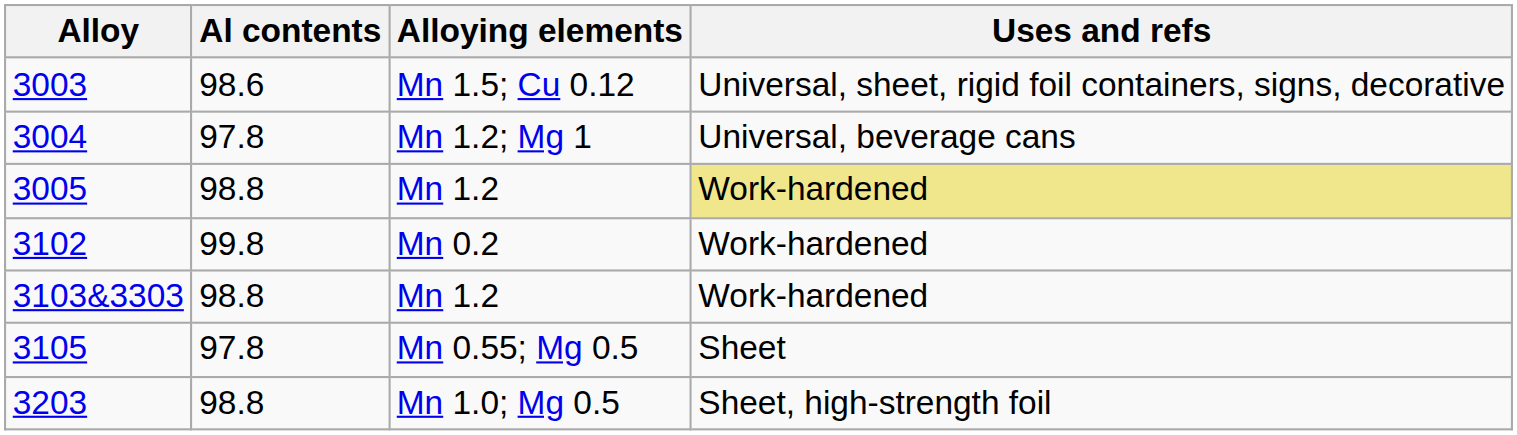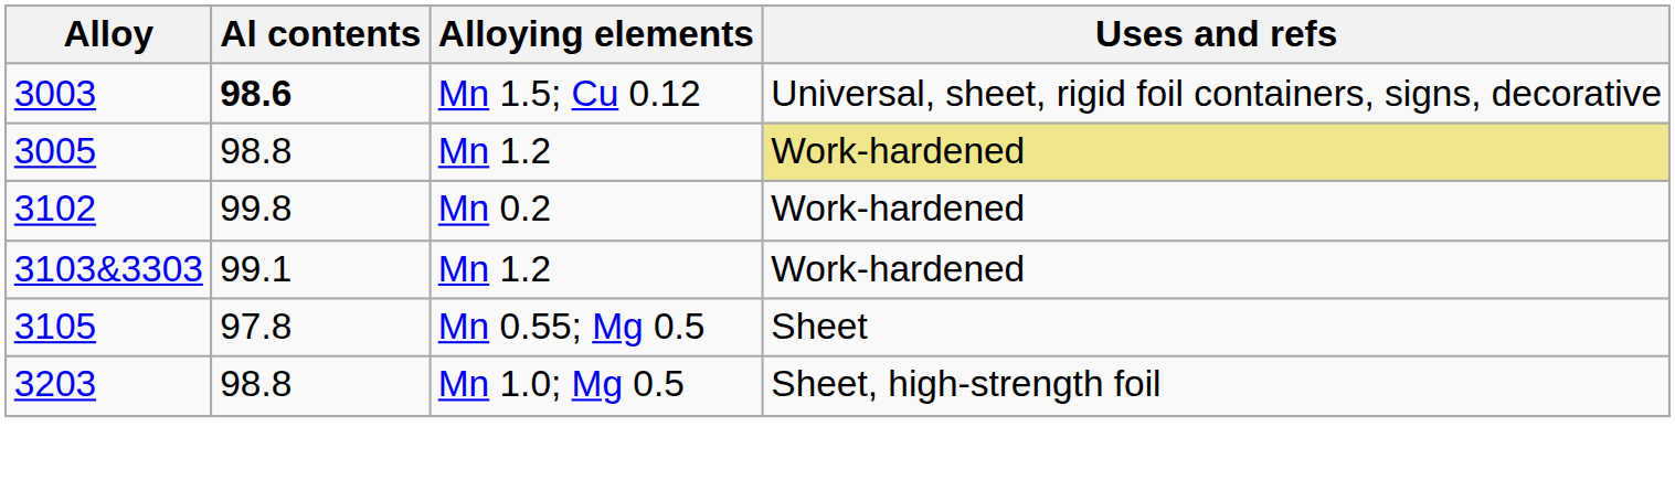3003 | Al contents: normal -> bold
- row: 3004 | 97.8 | Mn 1.2; Mg 1 | Universal, beverage cans
3103&3303 | Al contents: 98.8 -> 99.1
